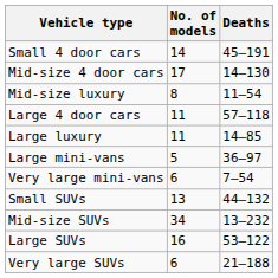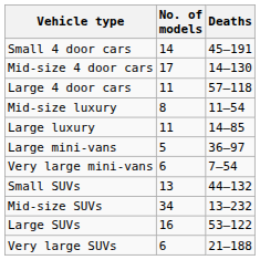rows swapped: Large 4 door cars <-> Mid-size luxury
